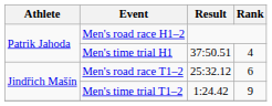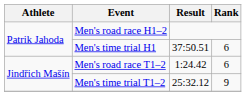Men's time trial H1 | Rank: 4 -> 6
Men's road race T1–2 | Result: 25:32.12 -> 1:24.42
Men's time trial T1–2 | Result: 1:24.42 -> 25:32.12
